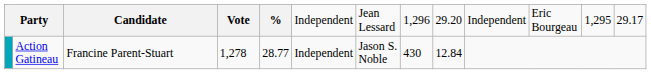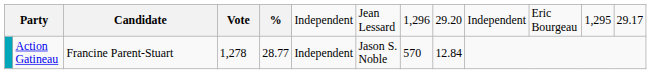Action Gatineau | column 8: 430 -> 570
